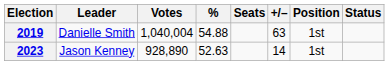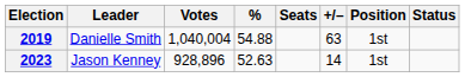2023 | Votes: 928,890 -> 928,896
